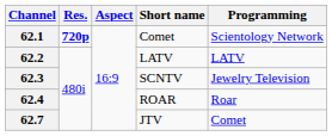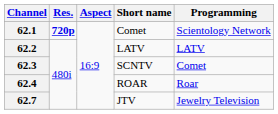62.3 | Programming: Jewelry Television -> Comet
62.7 | Programming: Comet -> Jewelry Television
